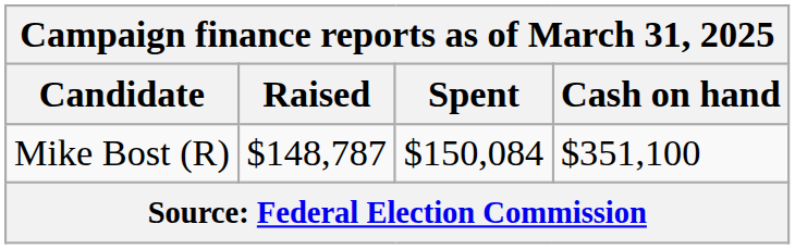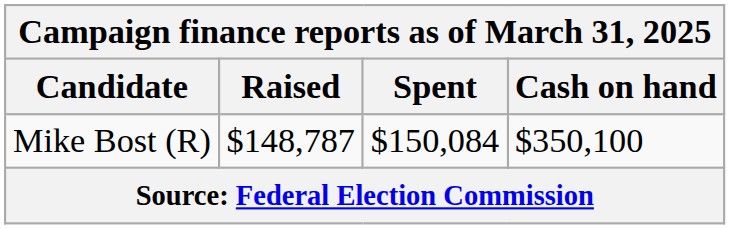Mike Bost (R) | Cash on hand: $351,100 -> $350,100
